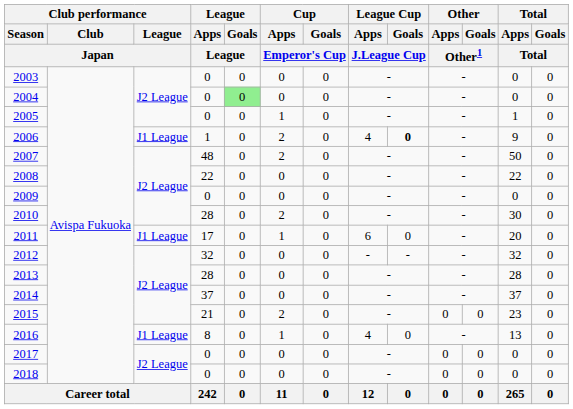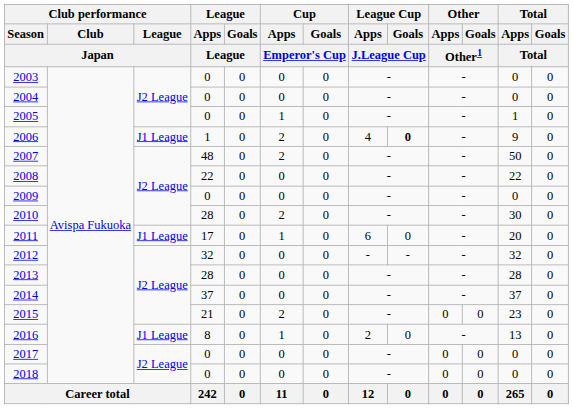2004 | League / Goals / League: lightgreen background -> no background
2016 | League Cup / Apps / J.League Cup: 4 -> 2
